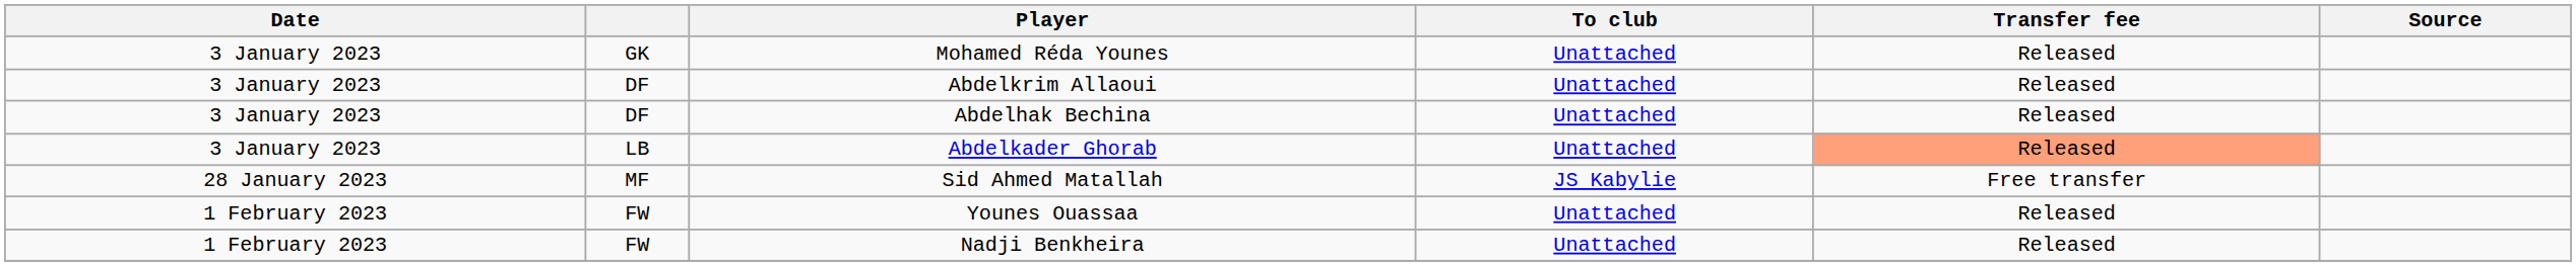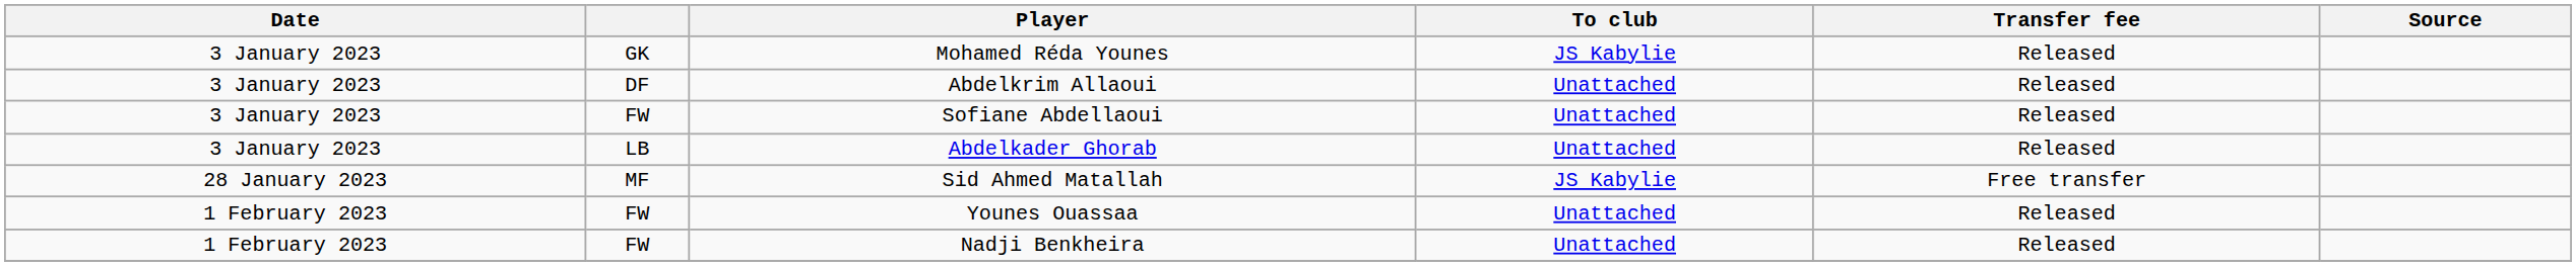Mohamed Réda Younes | To club: Unattached -> JS Kabylie
- row: 3 January 2023 | DF | Abdelhak Bechina | Unattached | Released
+ row: 3 January 2023 | FW | Sofiane Abdellaoui | Unattached | Released
Abdelkader Ghorab | Transfer fee: lightsalmon background -> no background
